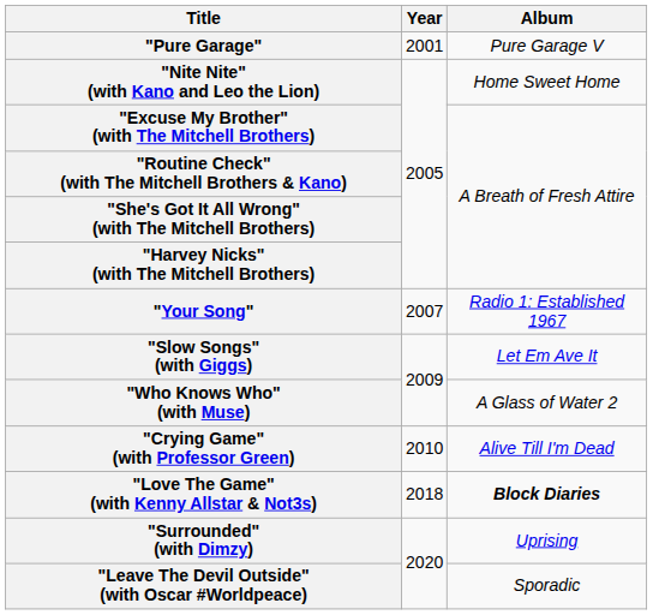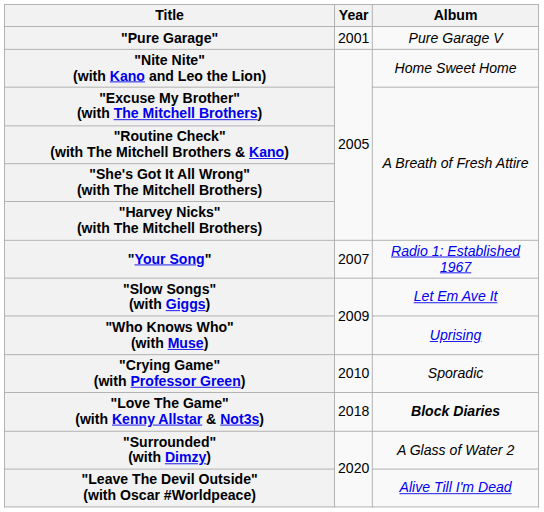"Who Knows Who" (with Muse) | Album: A Glass of Water 2 -> Uprising
"Crying Game" (with Professor Green) | Album: Alive Till I'm Dead -> Sporadic
"Surrounded" (with Dimzy) | Album: Uprising -> A Glass of Water 2
"Leave The Devil Outside" (with Oscar #Worldpeace) | Album: Sporadic -> Alive Till I'm Dead
